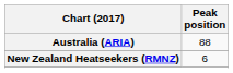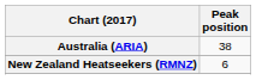Australia (ARIA) | Peak position: 88 -> 38
